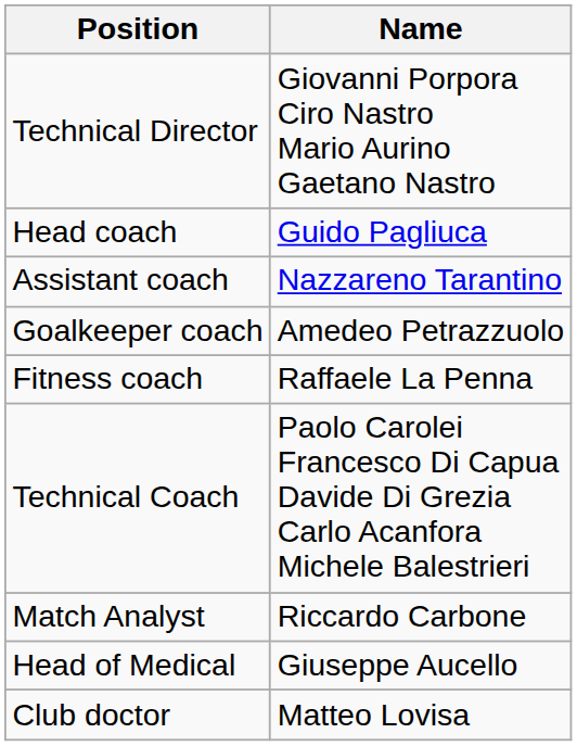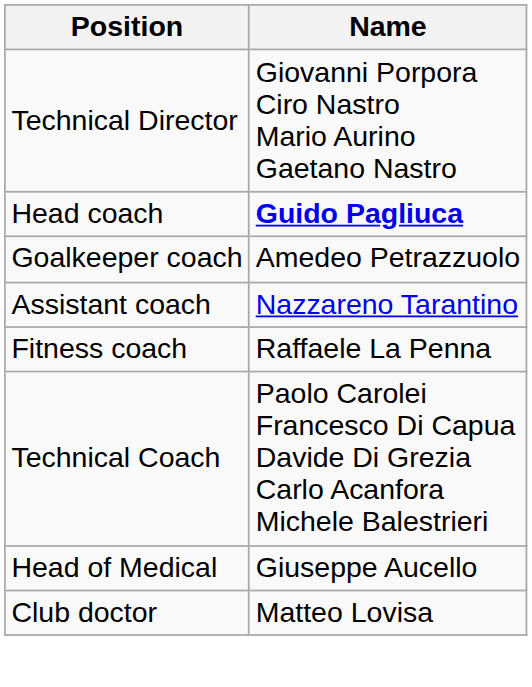Head coach | Name: normal -> bold
rows swapped: Assistant coach <-> Goalkeeper coach
- row: Match Analyst | Riccardo Carbone
